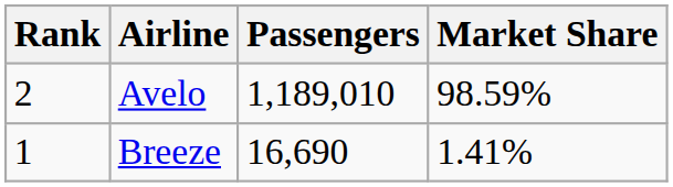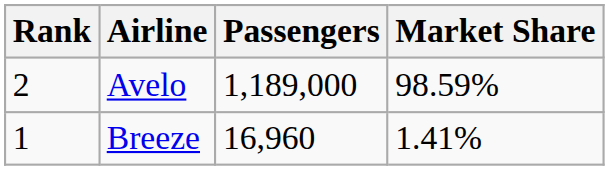Avelo | Passengers: 1,189,010 -> 1,189,000
Breeze | Passengers: 16,690 -> 16,960
